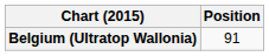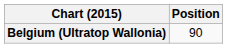Belgium (Ultratop Wallonia) | Position: 91 -> 90
